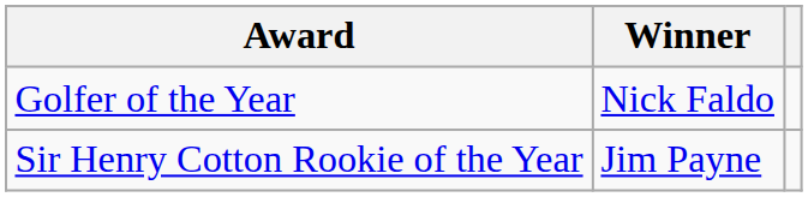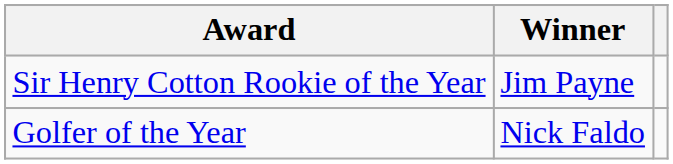rows swapped: Golfer of the Year <-> Sir Henry Cotton Rookie of the Year
